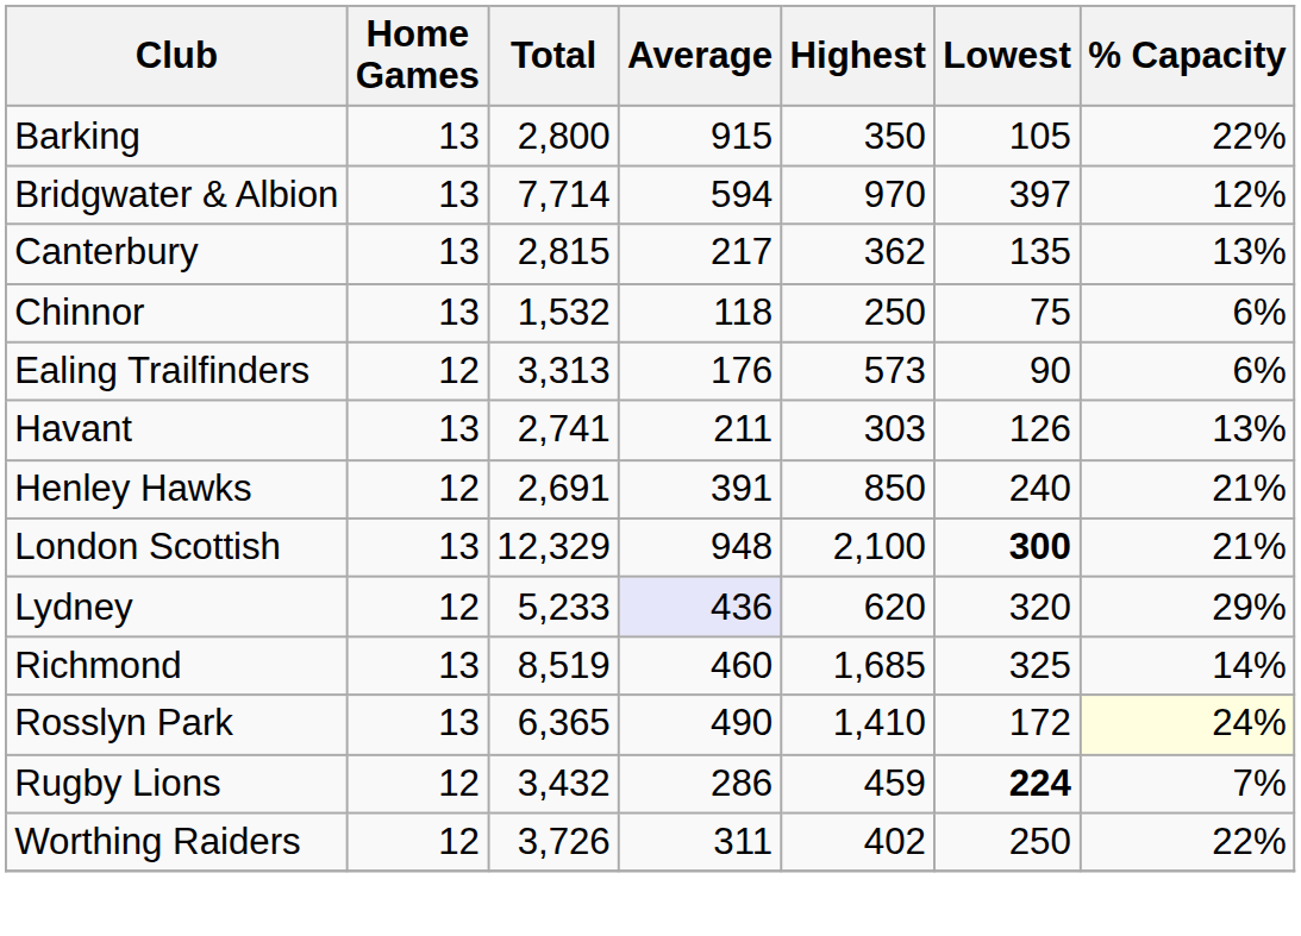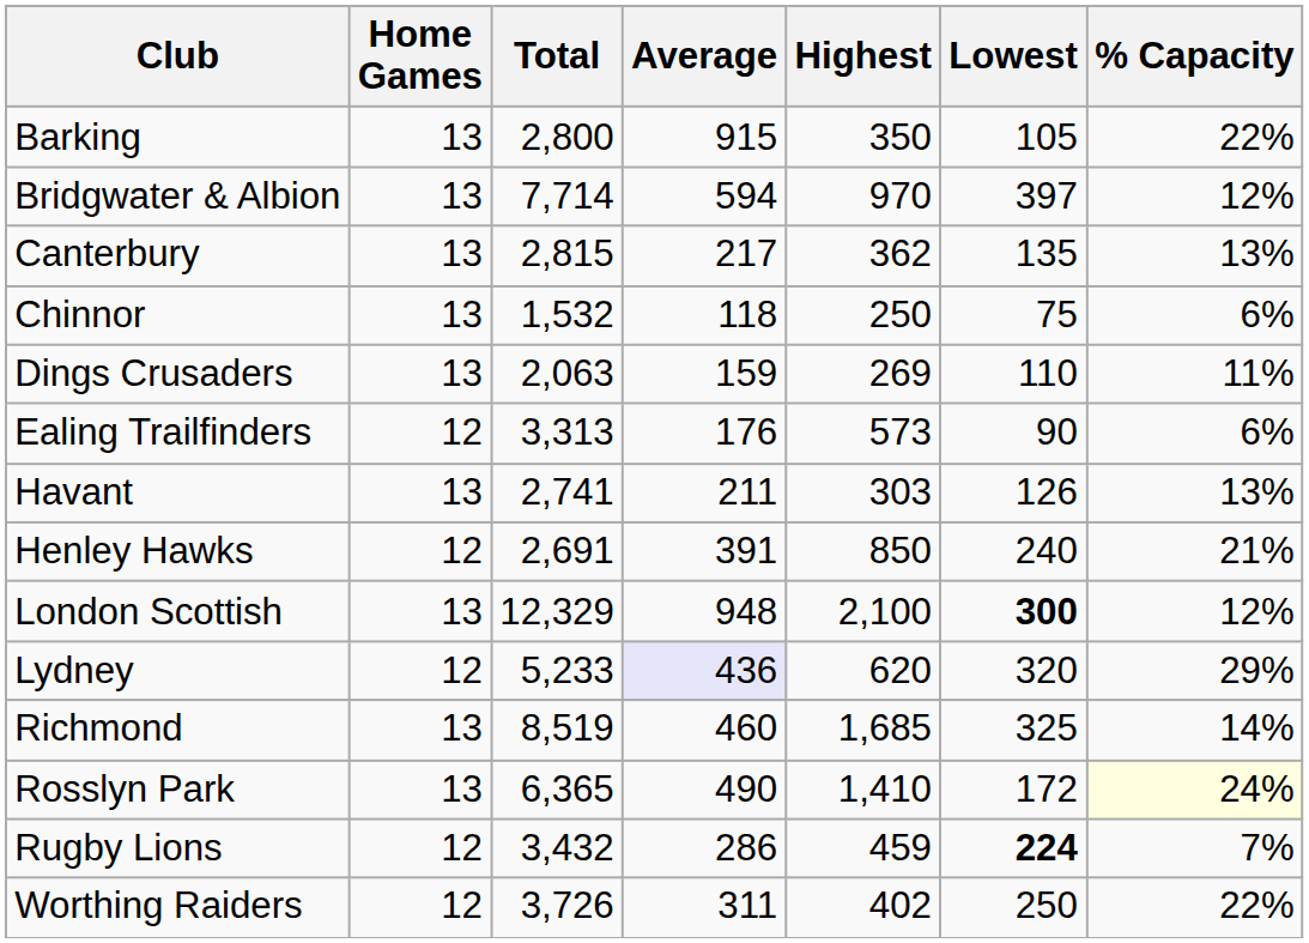+ row: Dings Crusaders | 13 | 2,063 | 159 | 269 | 110 | 11%
London Scottish | % Capacity: 21% -> 12%
